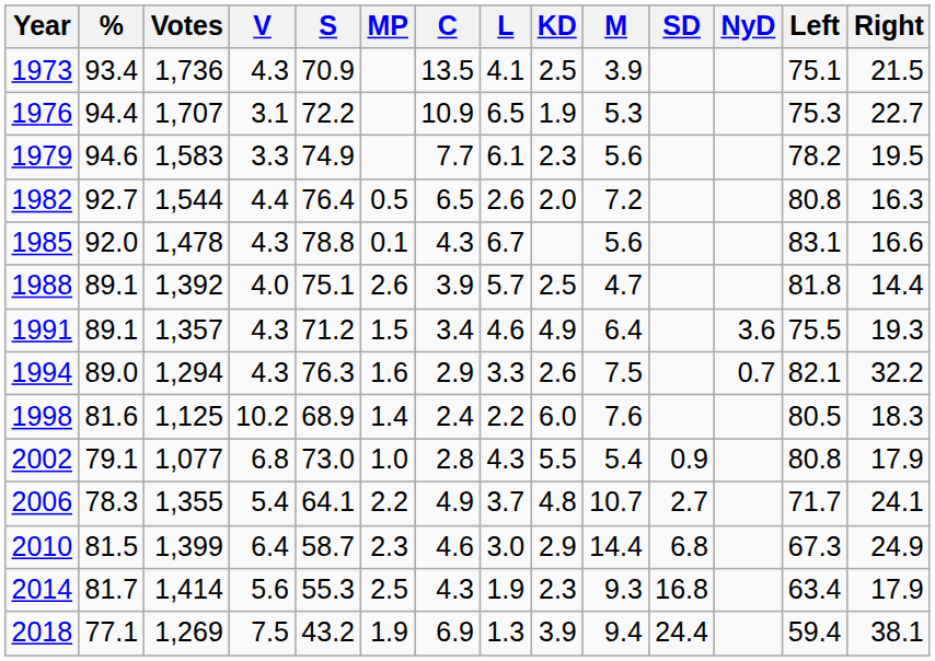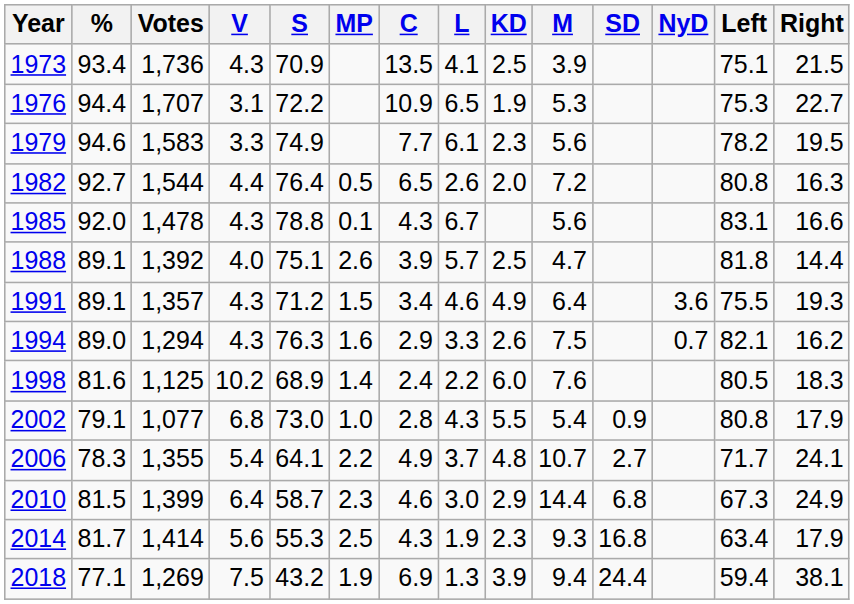1994 | Right: 32.2 -> 16.2
